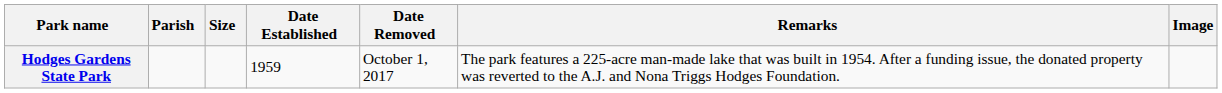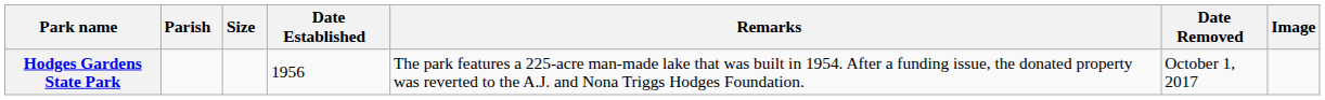columns swapped: Date Removed <-> Remarks
Hodges Gardens State Park | Date Established: 1959 -> 1956
